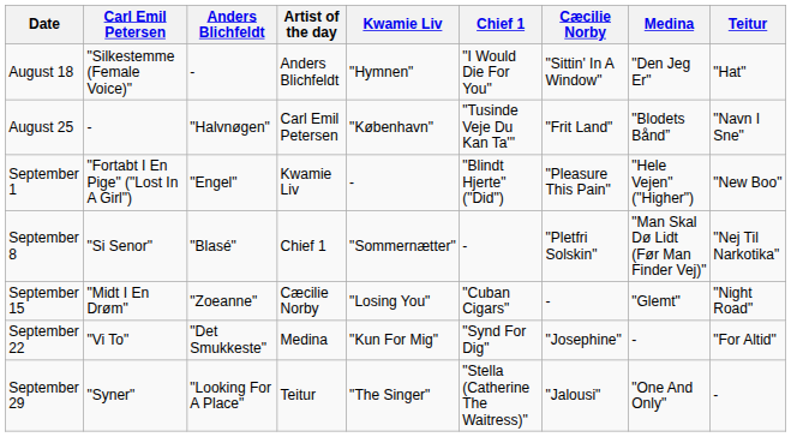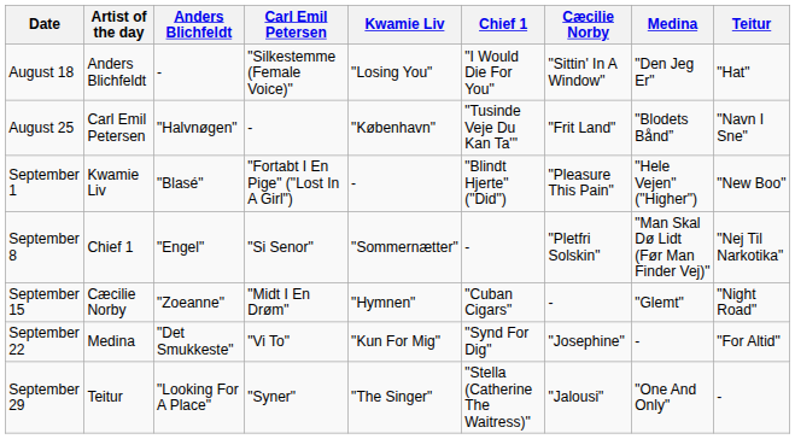columns swapped: Artist of the day <-> Carl Emil Petersen
August 18 | Kwamie Liv: "Hymnen" -> "Losing You"
September 1 | Anders Blichfeldt: "Engel" -> "Blasé"
September 8 | Anders Blichfeldt: "Blasé" -> "Engel"
September 15 | Kwamie Liv: "Losing You" -> "Hymnen"
